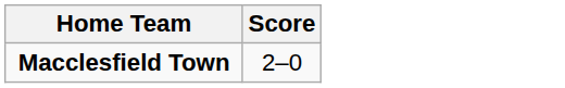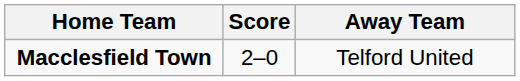+ column: Away Team | Telford United
